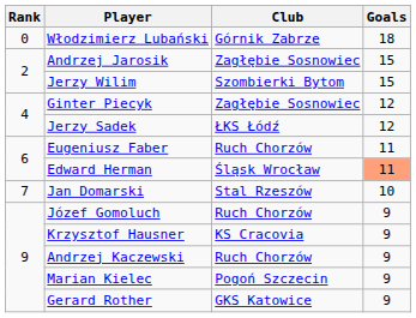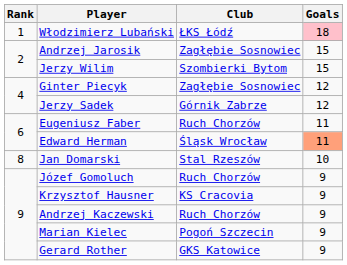Włodzimierz Lubański | Rank: 0 -> 1
Włodzimierz Lubański | Club: Górnik Zabrze -> ŁKS Łódź
Włodzimierz Lubański | Goals: no background -> pink background
Jerzy Sadek | Club: ŁKS Łódź -> Górnik Zabrze
Jan Domarski | Rank: 7 -> 8
